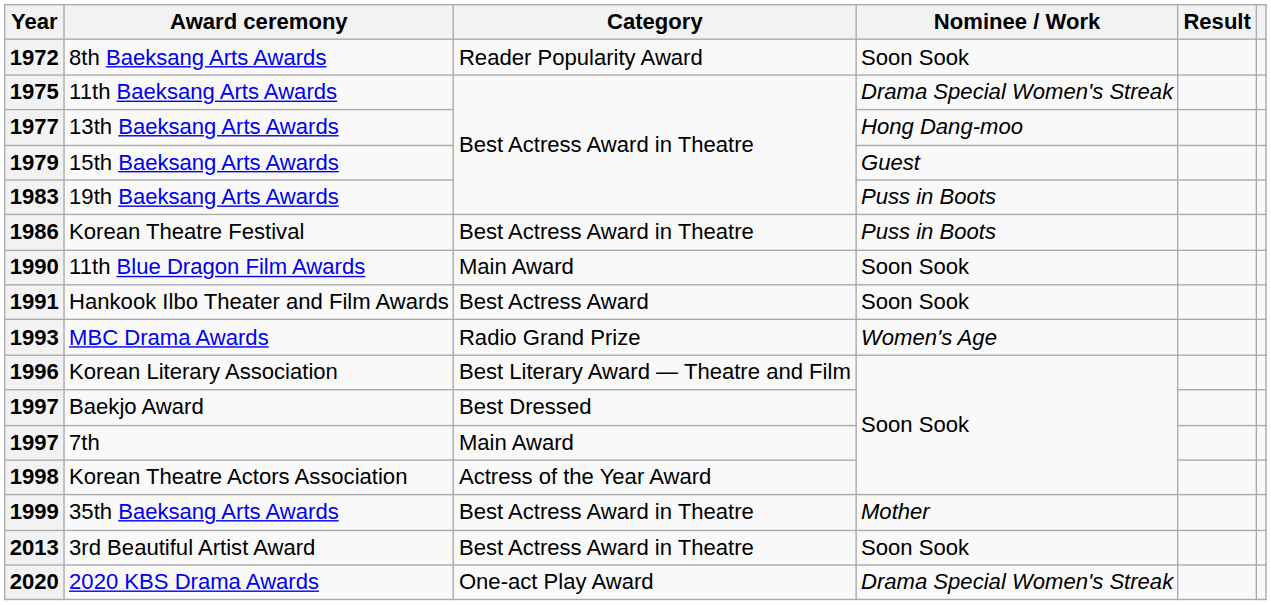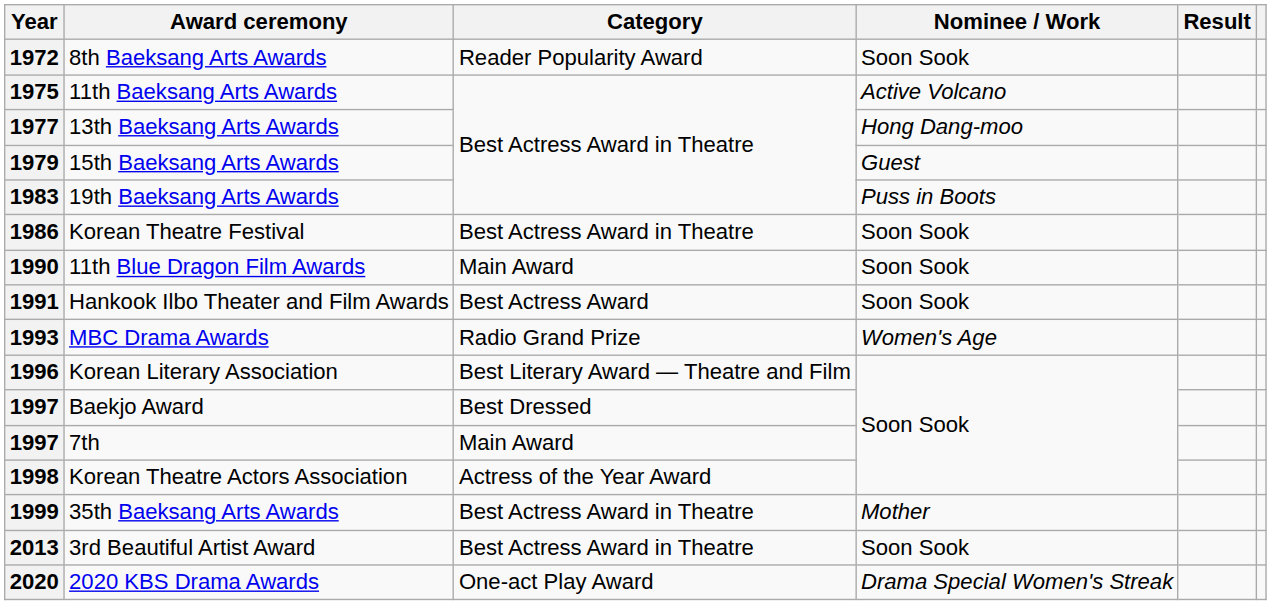1975 | Nominee / Work: Drama Special Women's Streak -> Active Volcano
1986 | Nominee / Work: Puss in Boots -> Soon Sook
